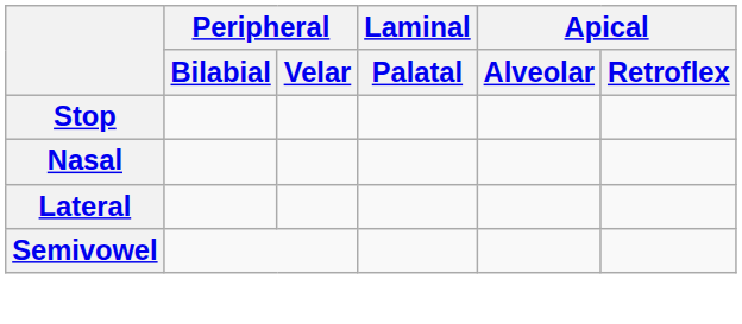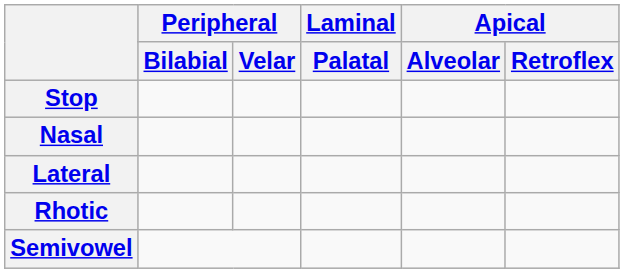+ row: Rhotic
